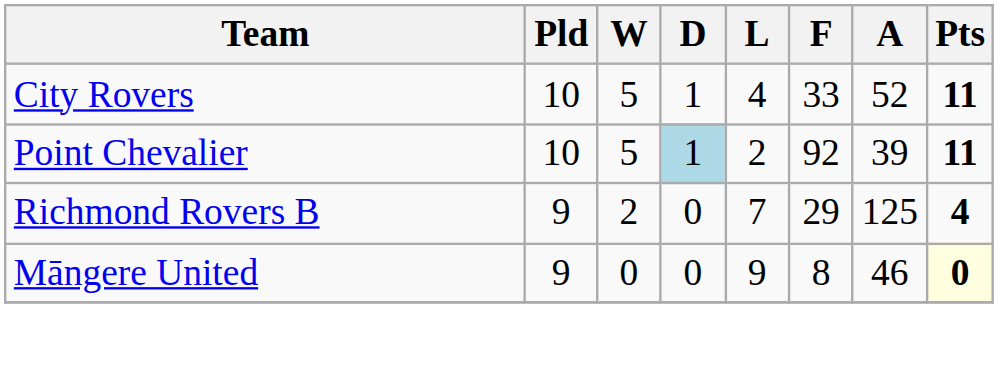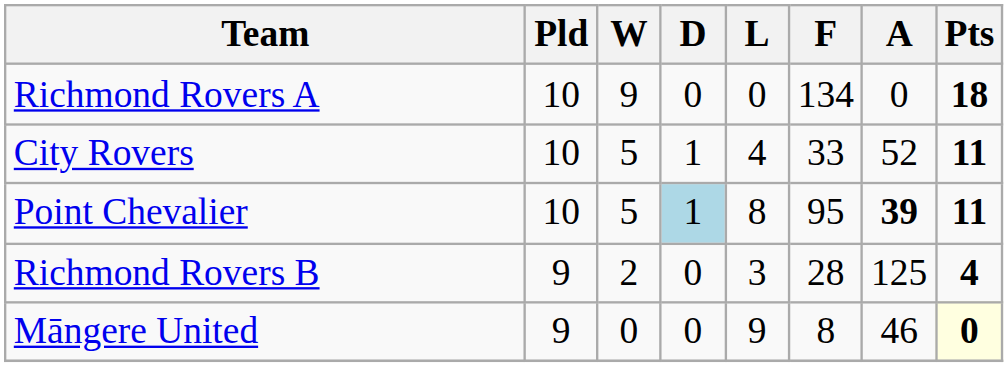+ row: Richmond Rovers A | 10 | 9 | 0 | 0 | 134 | 0 | 18
Point Chevalier | L: 2 -> 8
Point Chevalier | F: 92 -> 95
Point Chevalier | A: normal -> bold
Richmond Rovers B | L: 7 -> 3
Richmond Rovers B | F: 29 -> 28
